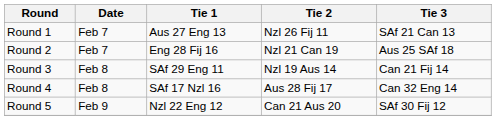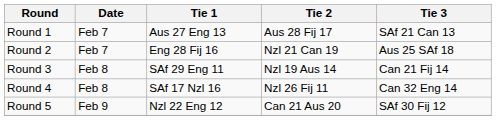Round 1 | Tie 2: Nzl 26 Fij 11 -> Aus 28 Fij 17
Round 4 | Tie 2: Aus 28 Fij 17 -> Nzl 26 Fij 11
